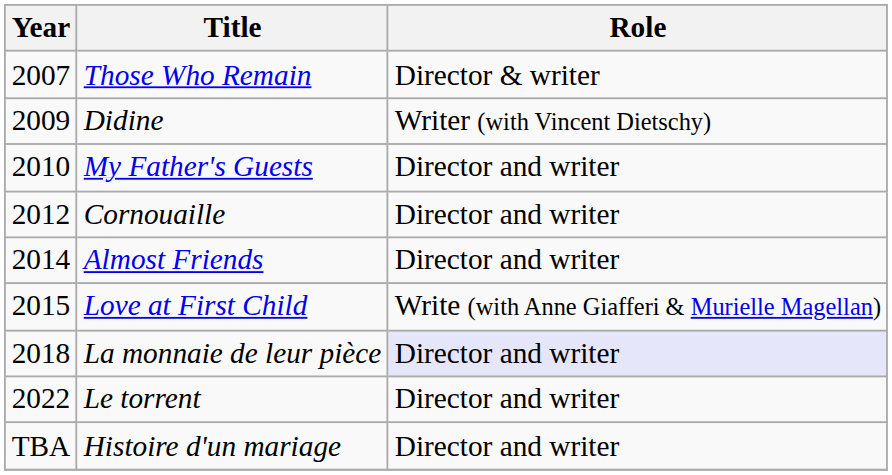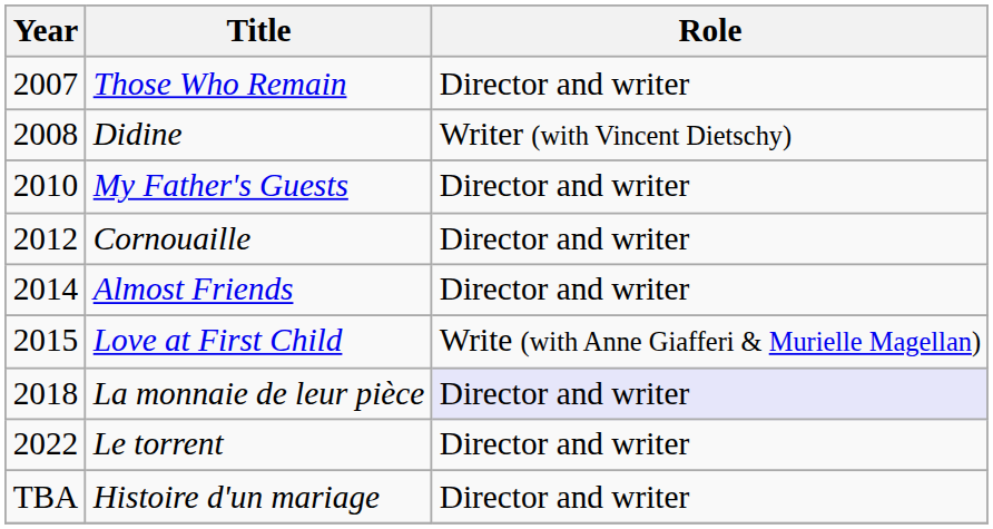Those Who Remain | Role: Director & writer -> Director and writer
Didine | Year: 2009 -> 2008
